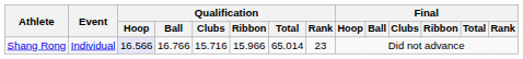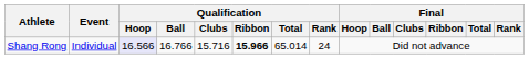Shang Rong | Qualification / Ribbon: normal -> bold
Shang Rong | Qualification / Rank: 23 -> 24
